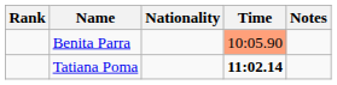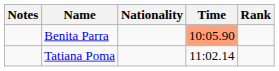columns swapped: Rank <-> Notes
Tatiana Poma | Time: bold -> normal
